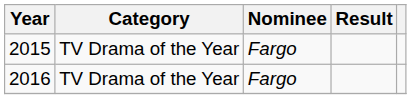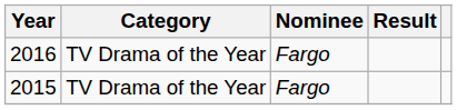rows swapped: 2015 <-> 2016
